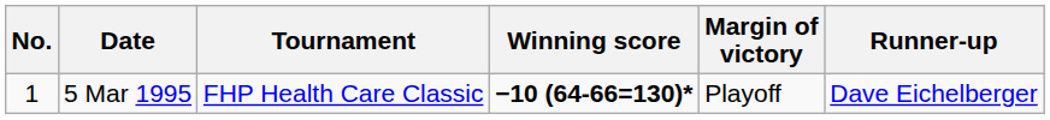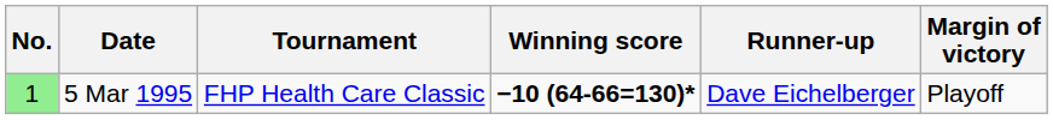columns swapped: Margin of victory <-> Runner-up
5 Mar 1995 | No.: no background -> lightgreen background
